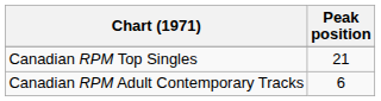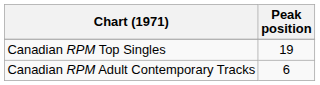Canadian RPM Top Singles | Peak position: 21 -> 19
